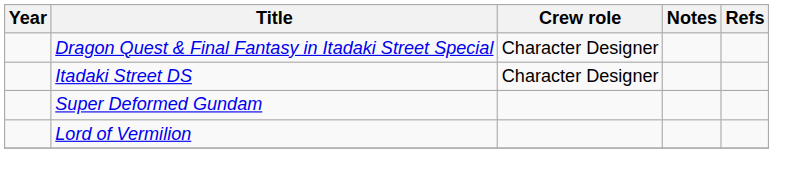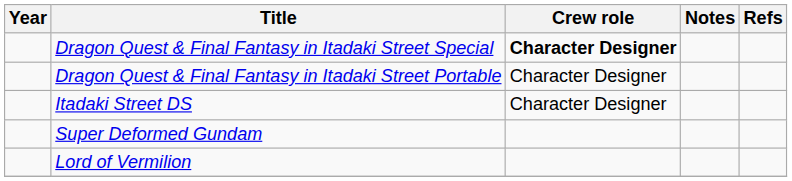Dragon Quest & Final Fantasy in Itadaki Street Special | Crew role: normal -> bold
+ row: Dragon Quest & Final Fantasy in Itadaki Street Portable | Character Designer
